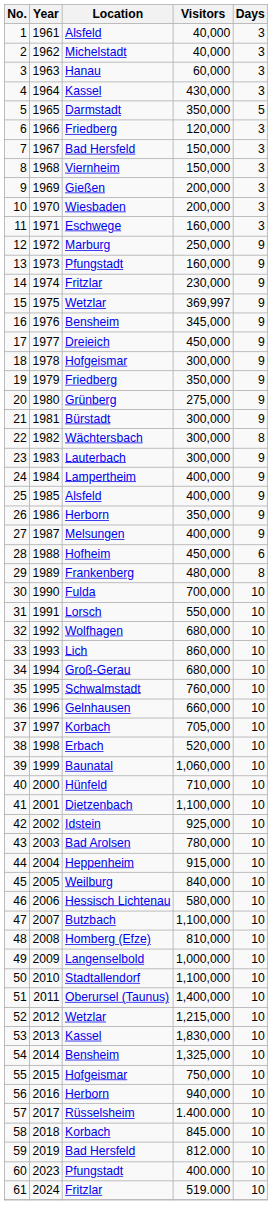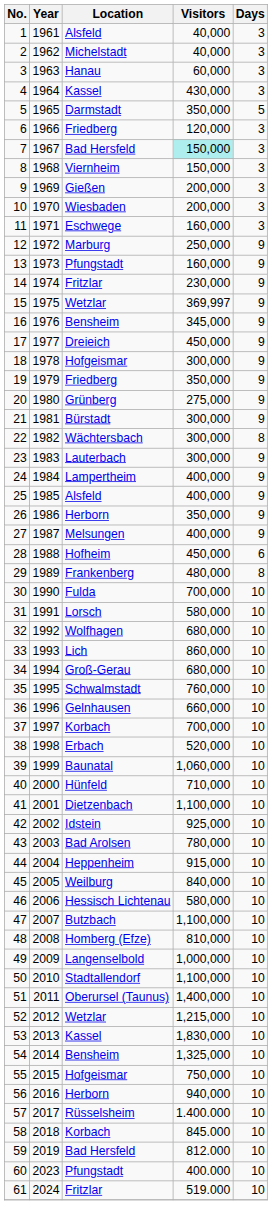7 | Visitors: no background -> paleturquoise background
31 | Visitors: 550,000 -> 580,000
37 | Visitors: 705,000 -> 700,000
